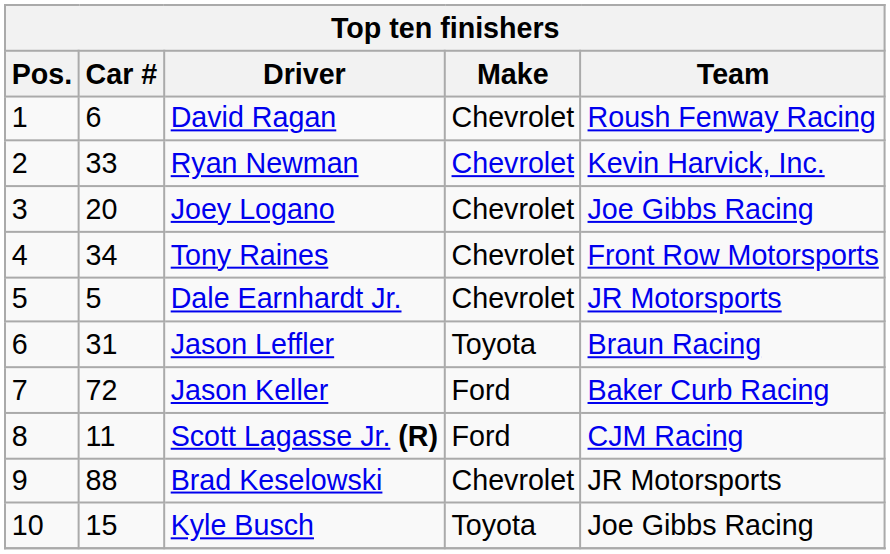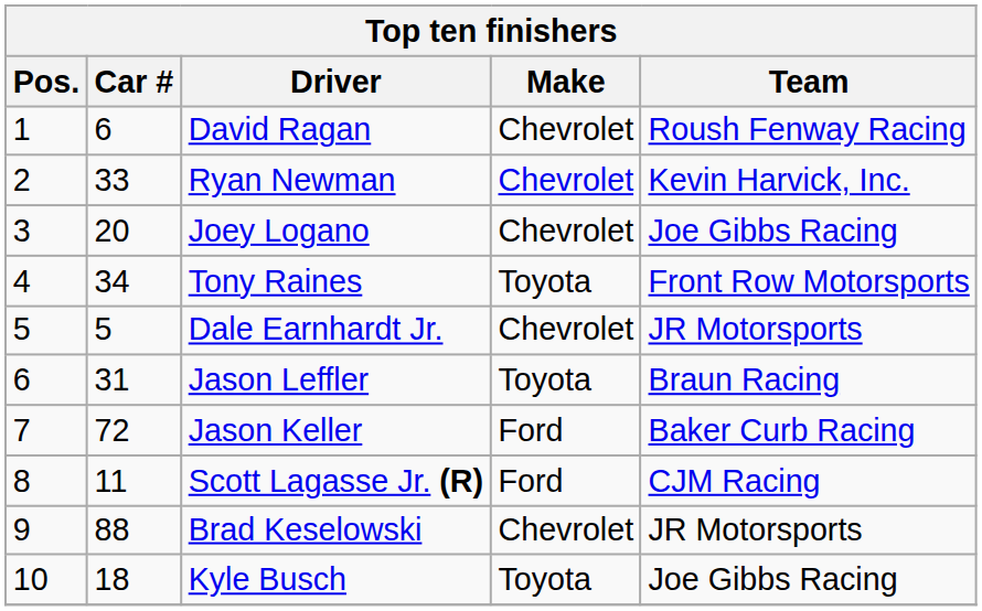Tony Raines | Make: Chevrolet -> Toyota
Kyle Busch | Car #: 15 -> 18
